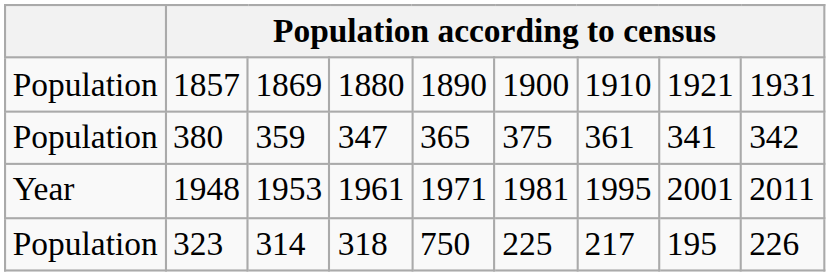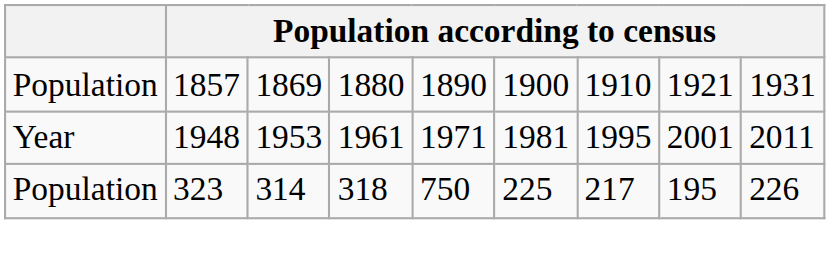- row: Population | 380 | 359 | 347 | 365 | 375 | 361 | 341 | 342
